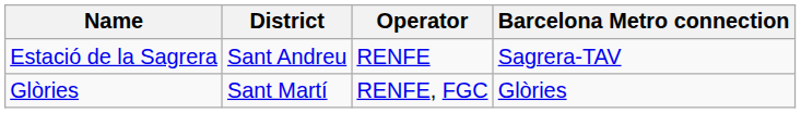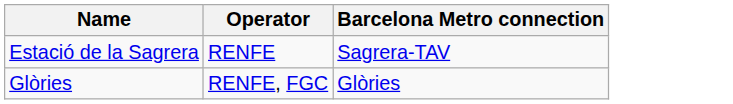- column: District | Sant Andreu | Sant Martí
